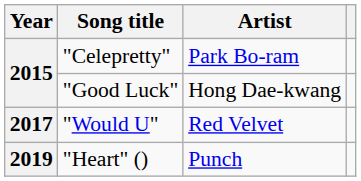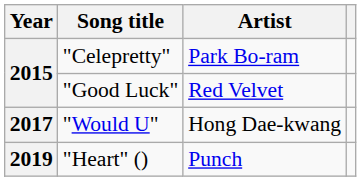"Good Luck" | Artist: Hong Dae-kwang -> Red Velvet
"Would U" | Artist: Red Velvet -> Hong Dae-kwang
